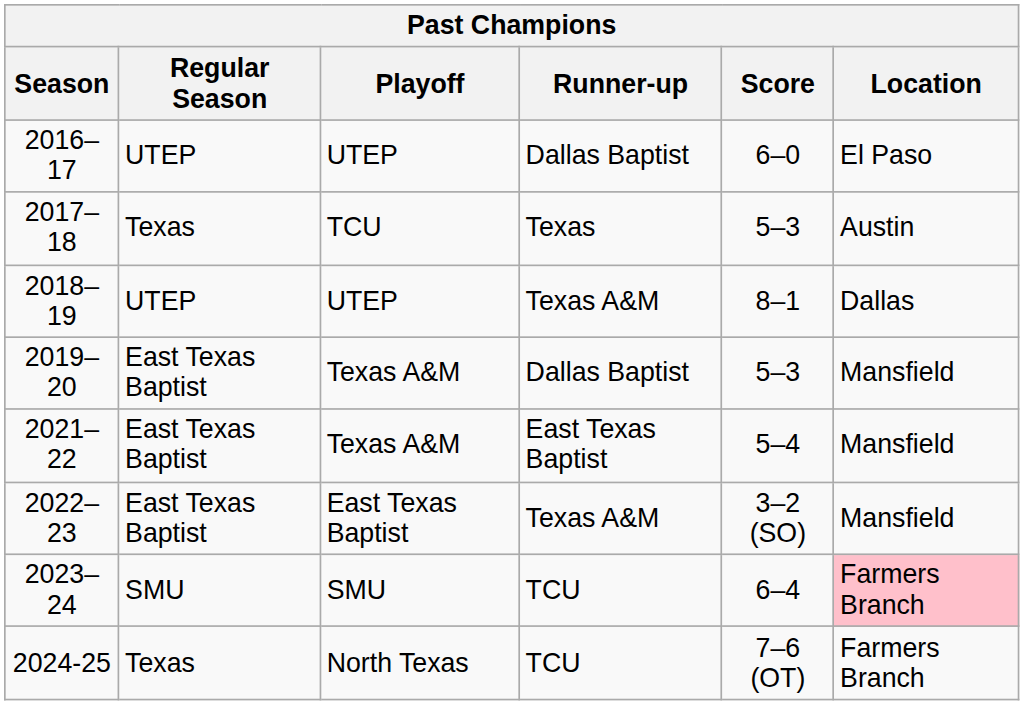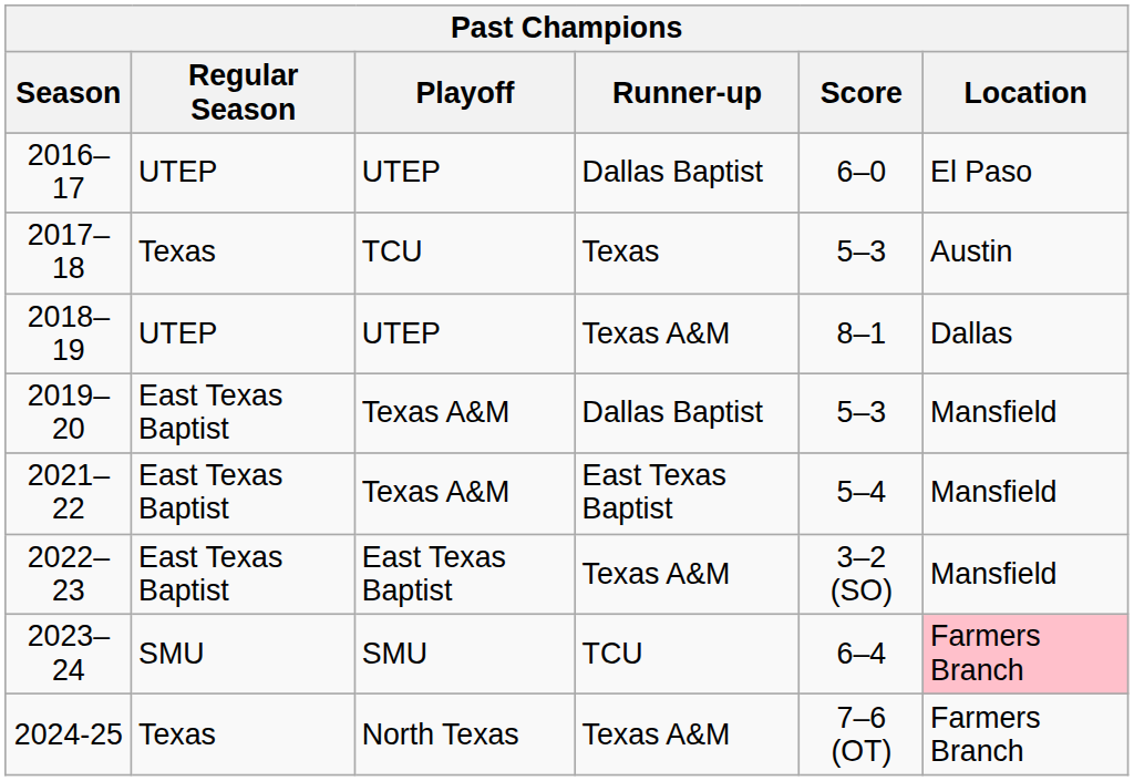2024-25 | Runner-up: TCU -> Texas A&M
